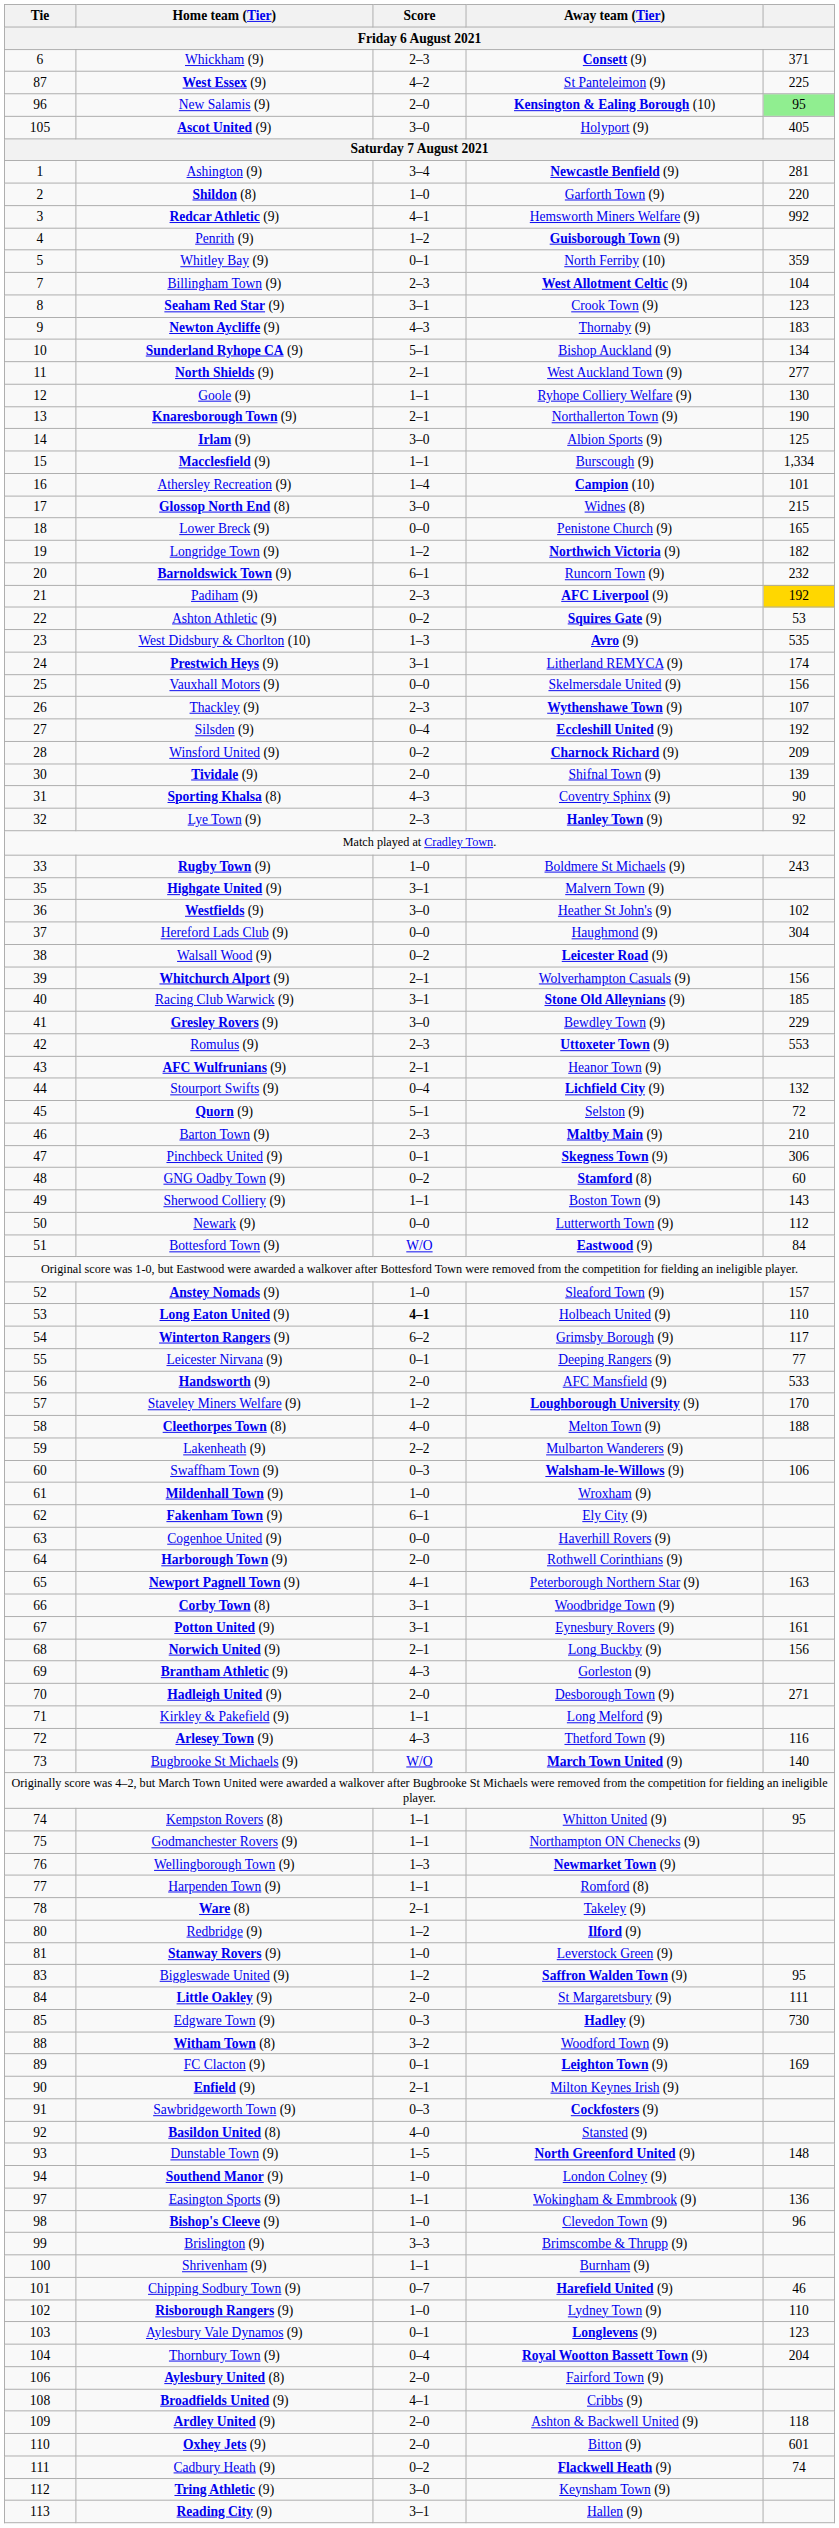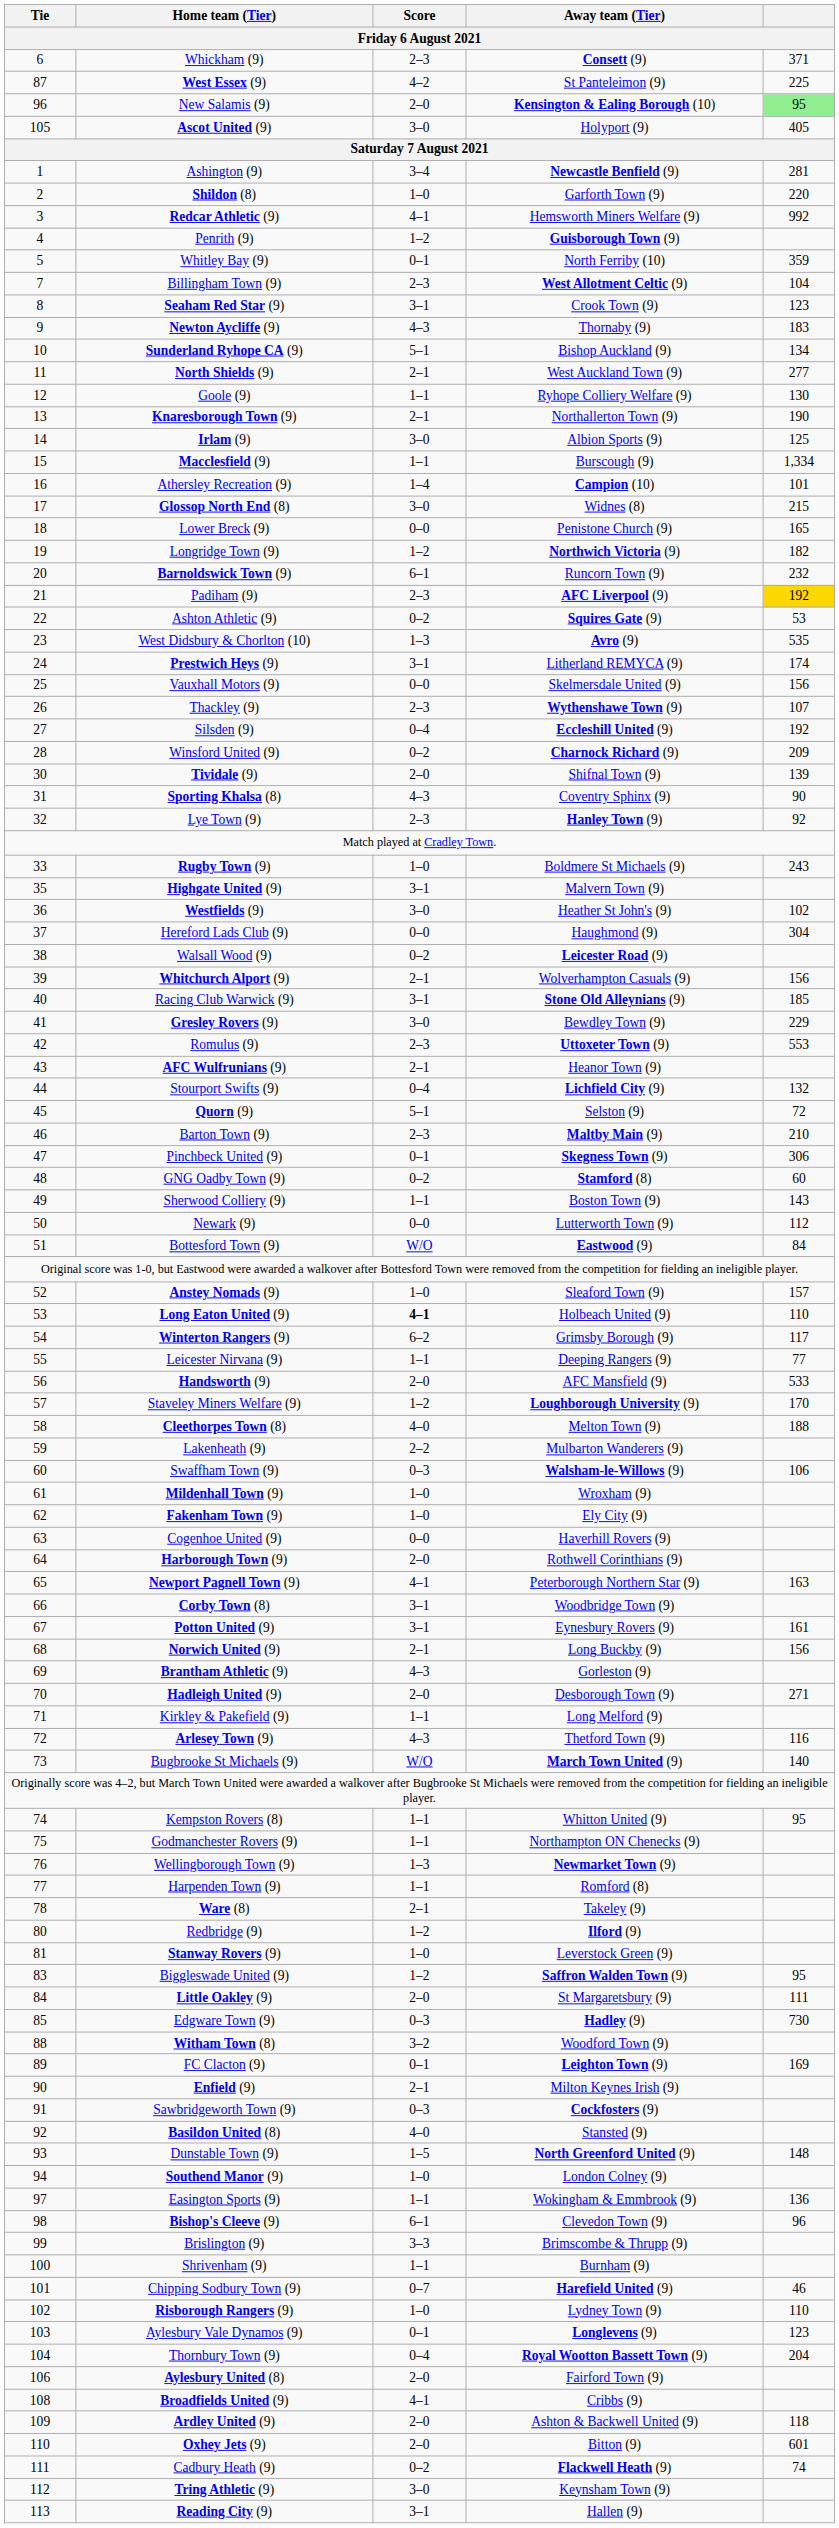Leicester Nirvana (9) | Score: 0–1 -> 1–1
Fakenham Town (9) | Score: 6–1 -> 1–0
Bishop's Cleeve (9) | Score: 1–0 -> 6–1
